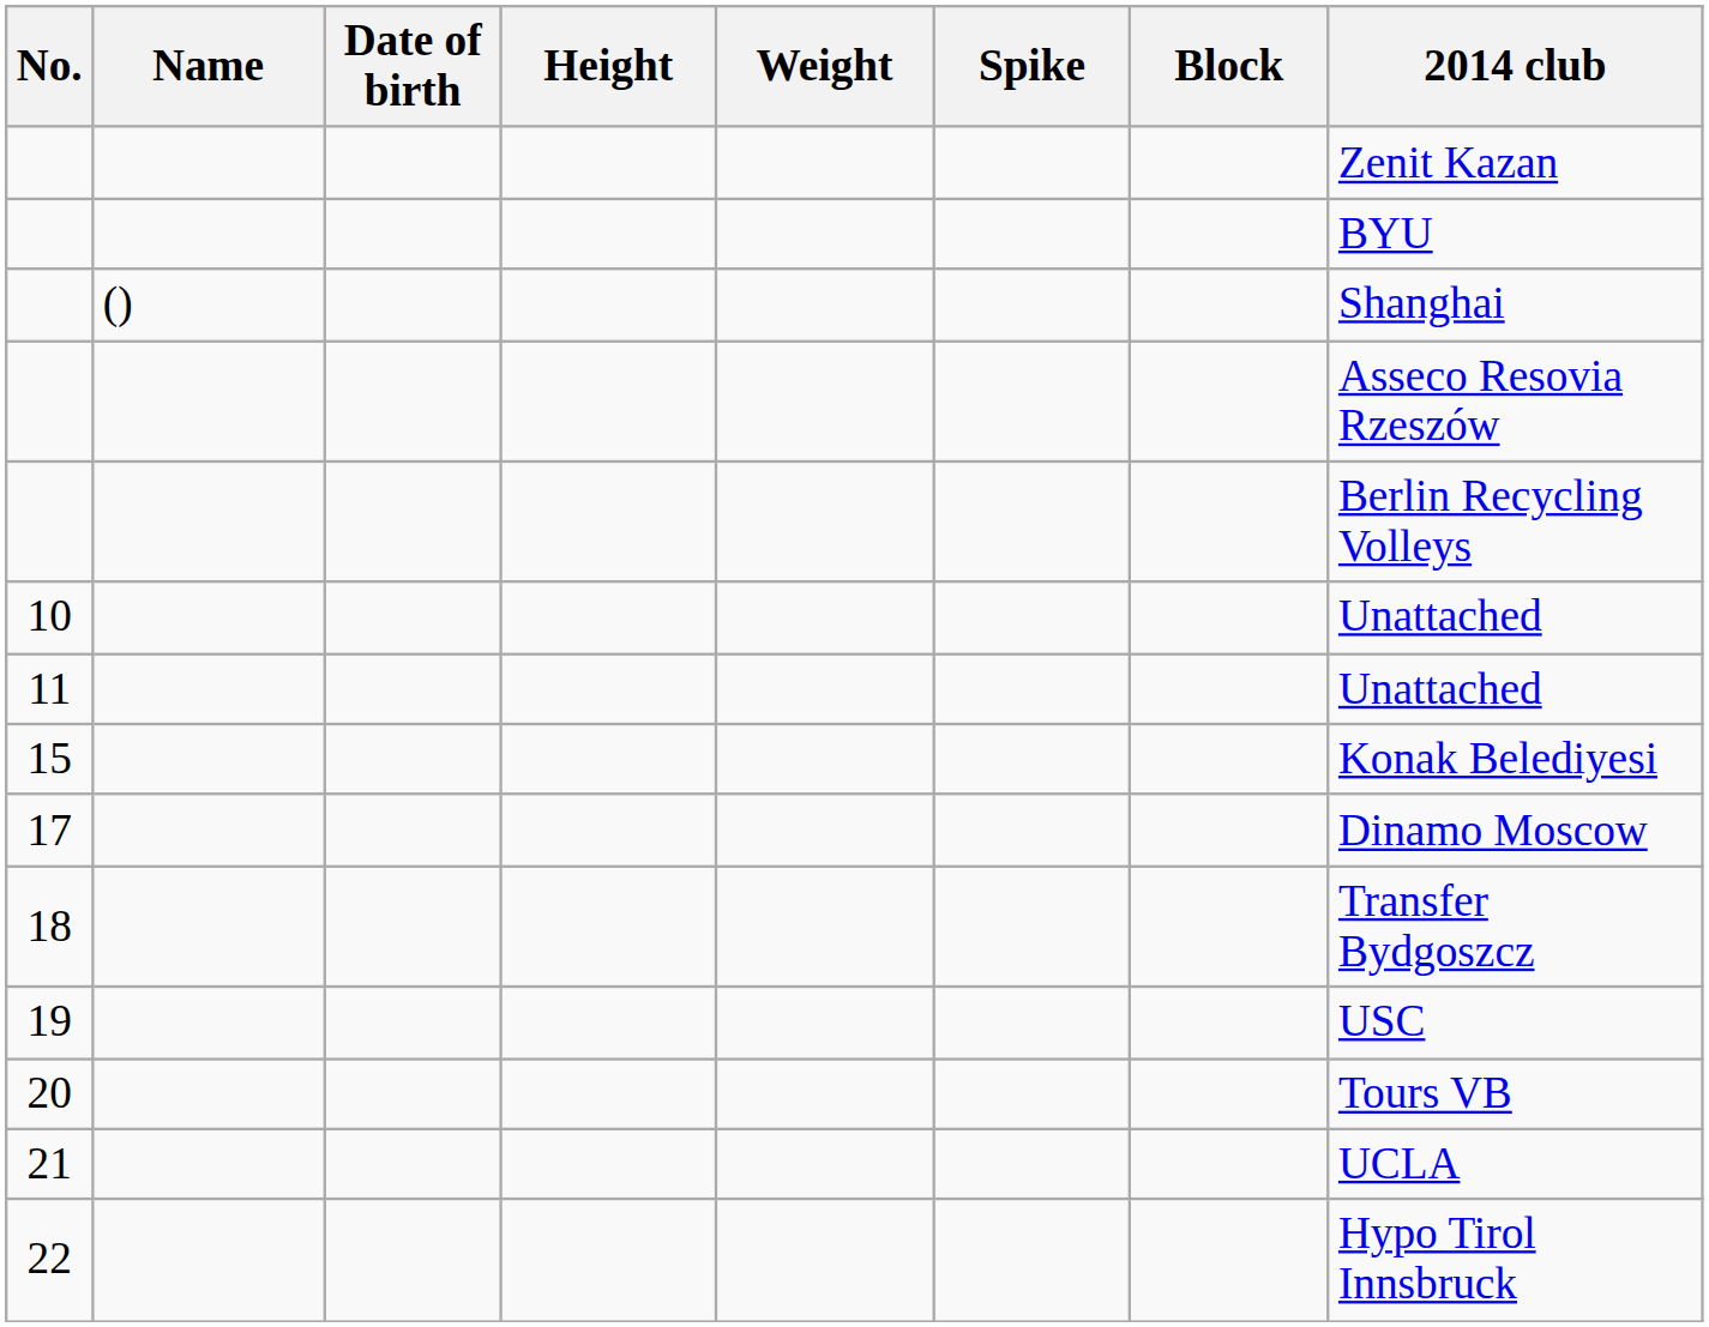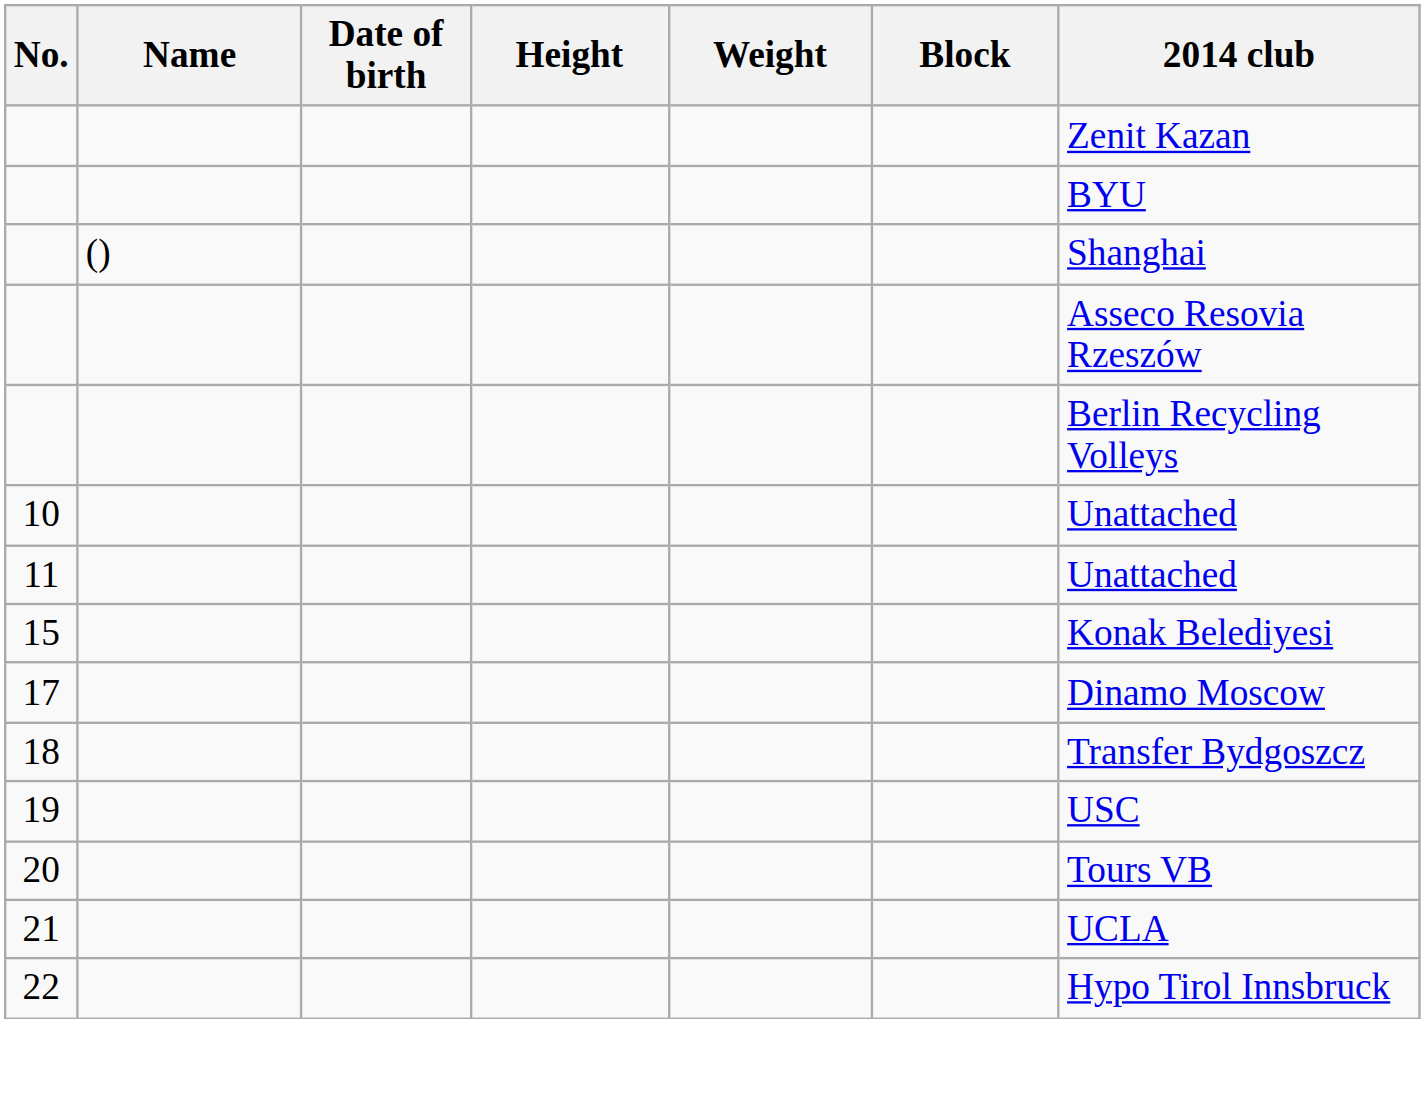- column: Spike
